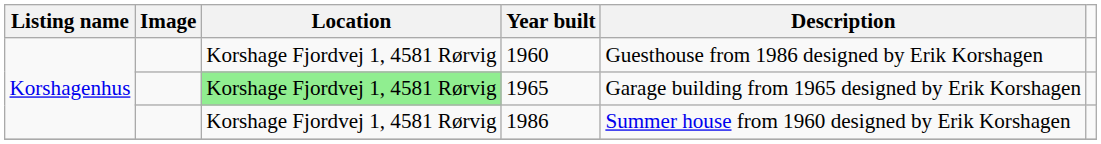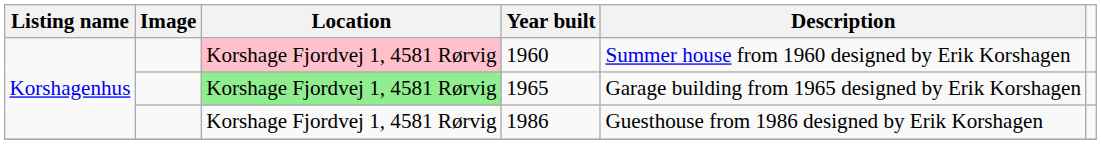1960 | Location: no background -> pink background
1960 | Description: Guesthouse from 1986 designed by Erik Korshagen -> Summer house from 1960 designed by Erik Korshagen
1986 | Description: Summer house from 1960 designed by Erik Korshagen -> Guesthouse from 1986 designed by Erik Korshagen
